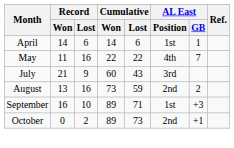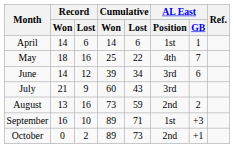May | Record / Won: 11 -> 18
May | Cumulative / Won: 22 -> 25
+ row: June | 14 | 12 | 39 | 34 | 3rd | 6
